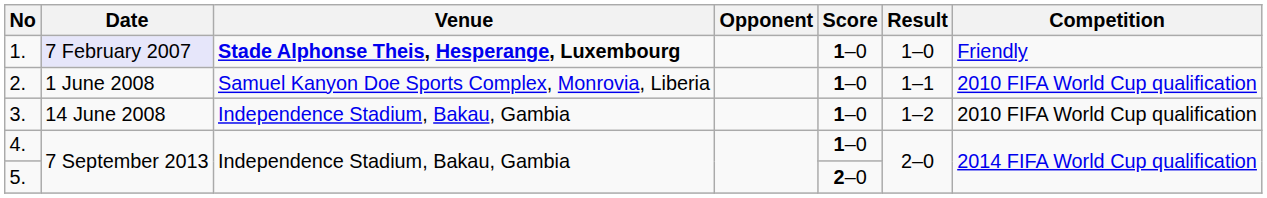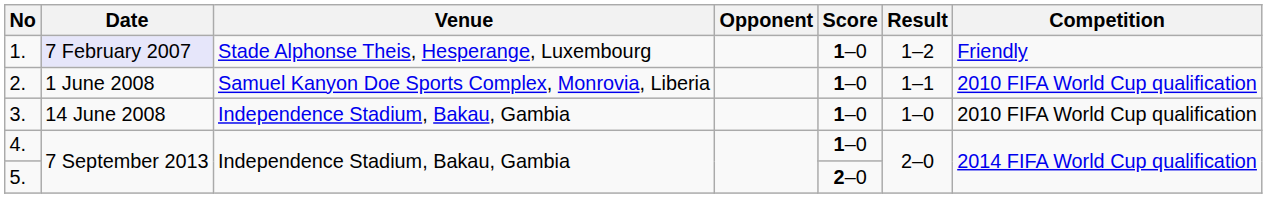1. | Venue: bold -> normal
1. | Result: 1–0 -> 1–2
3. | Result: 1–2 -> 1–0
